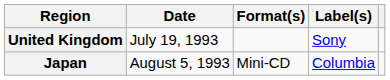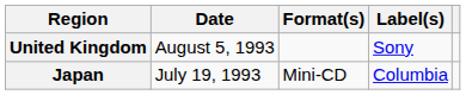United Kingdom | Date: July 19, 1993 -> August 5, 1993
Japan | Date: August 5, 1993 -> July 19, 1993
